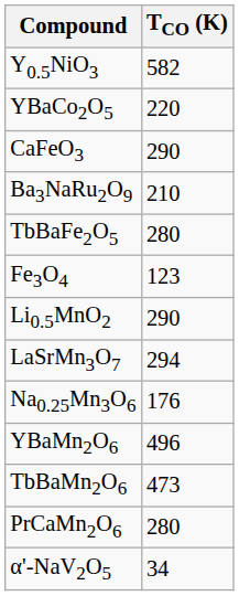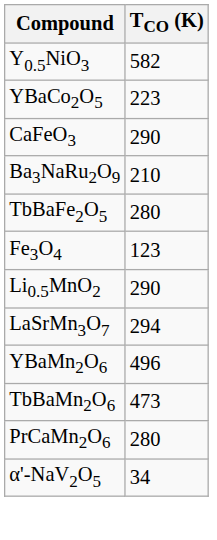YBaCo2O5 | TCO (K): 220 -> 223
- row: Na0.25Mn3O6 | 176
